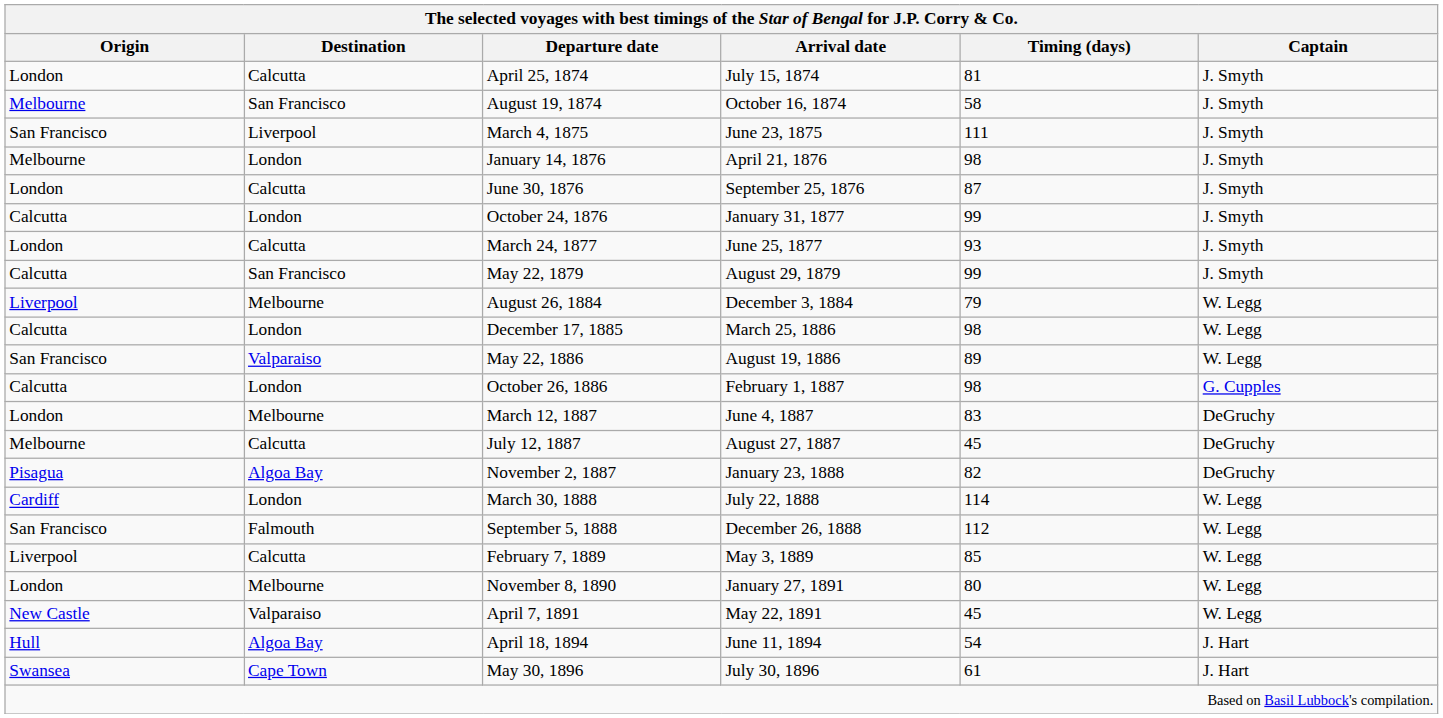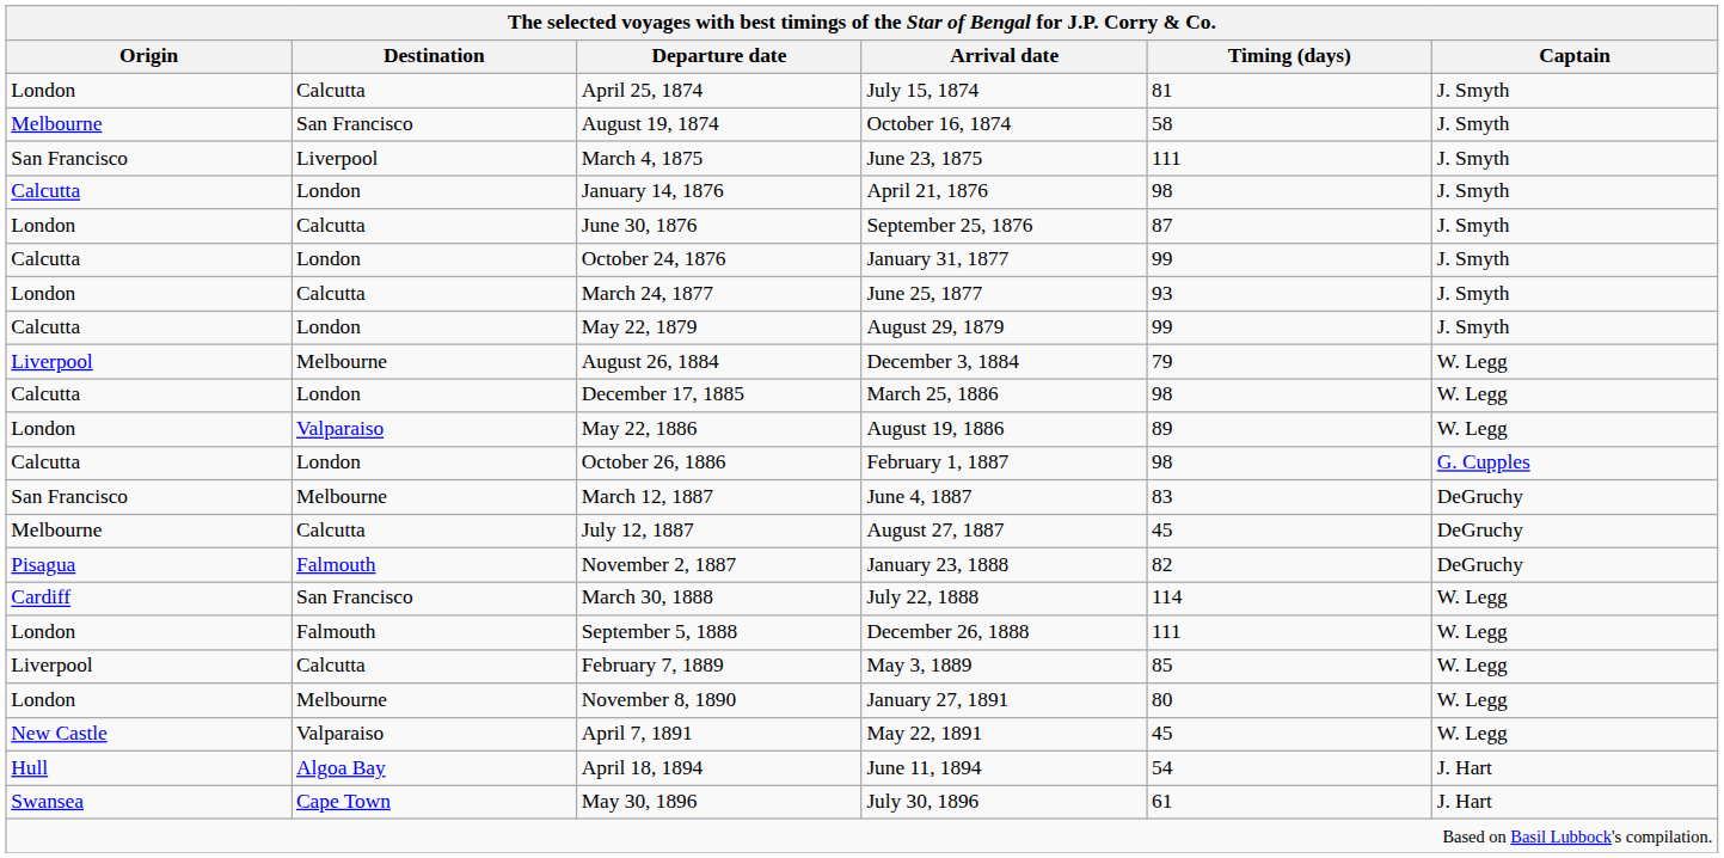January 14, 1876 | Origin: Melbourne -> Calcutta
May 22, 1879 | Destination: San Francisco -> London
May 22, 1886 | Origin: San Francisco -> London
March 12, 1887 | Origin: London -> San Francisco
November 2, 1887 | Destination: Algoa Bay -> Falmouth
March 30, 1888 | Destination: London -> San Francisco
September 5, 1888 | Origin: San Francisco -> London
September 5, 1888 | Timing (days): 112 -> 111
